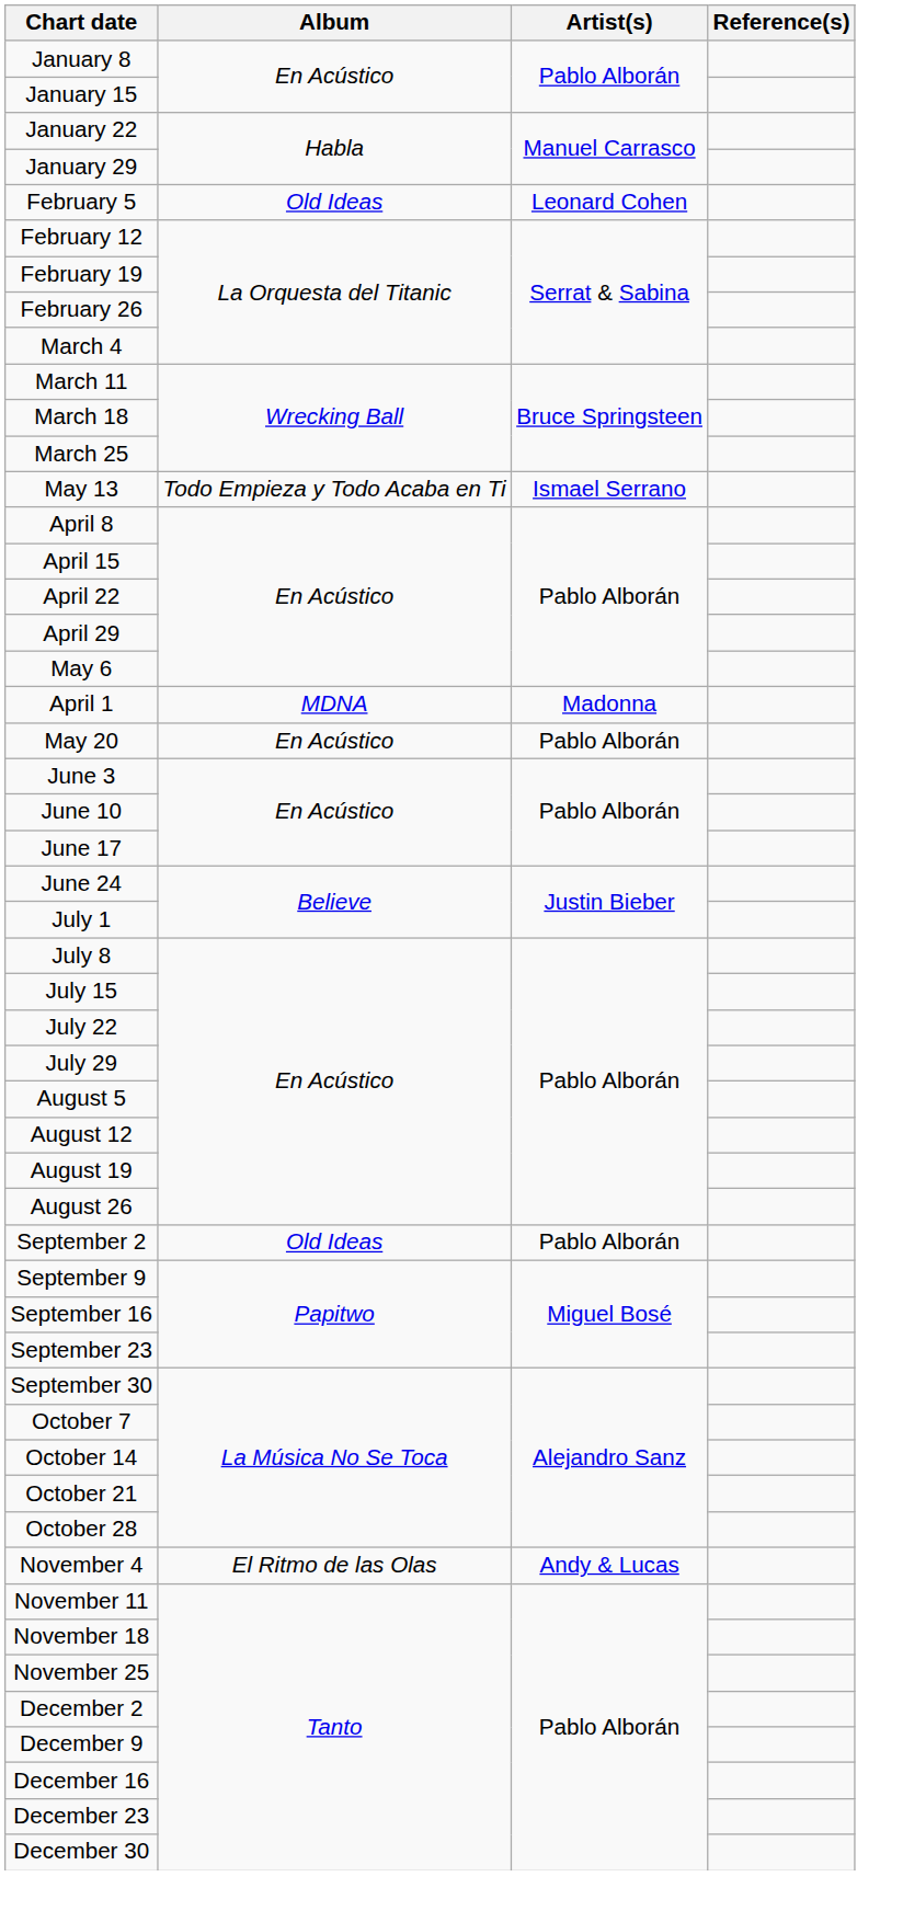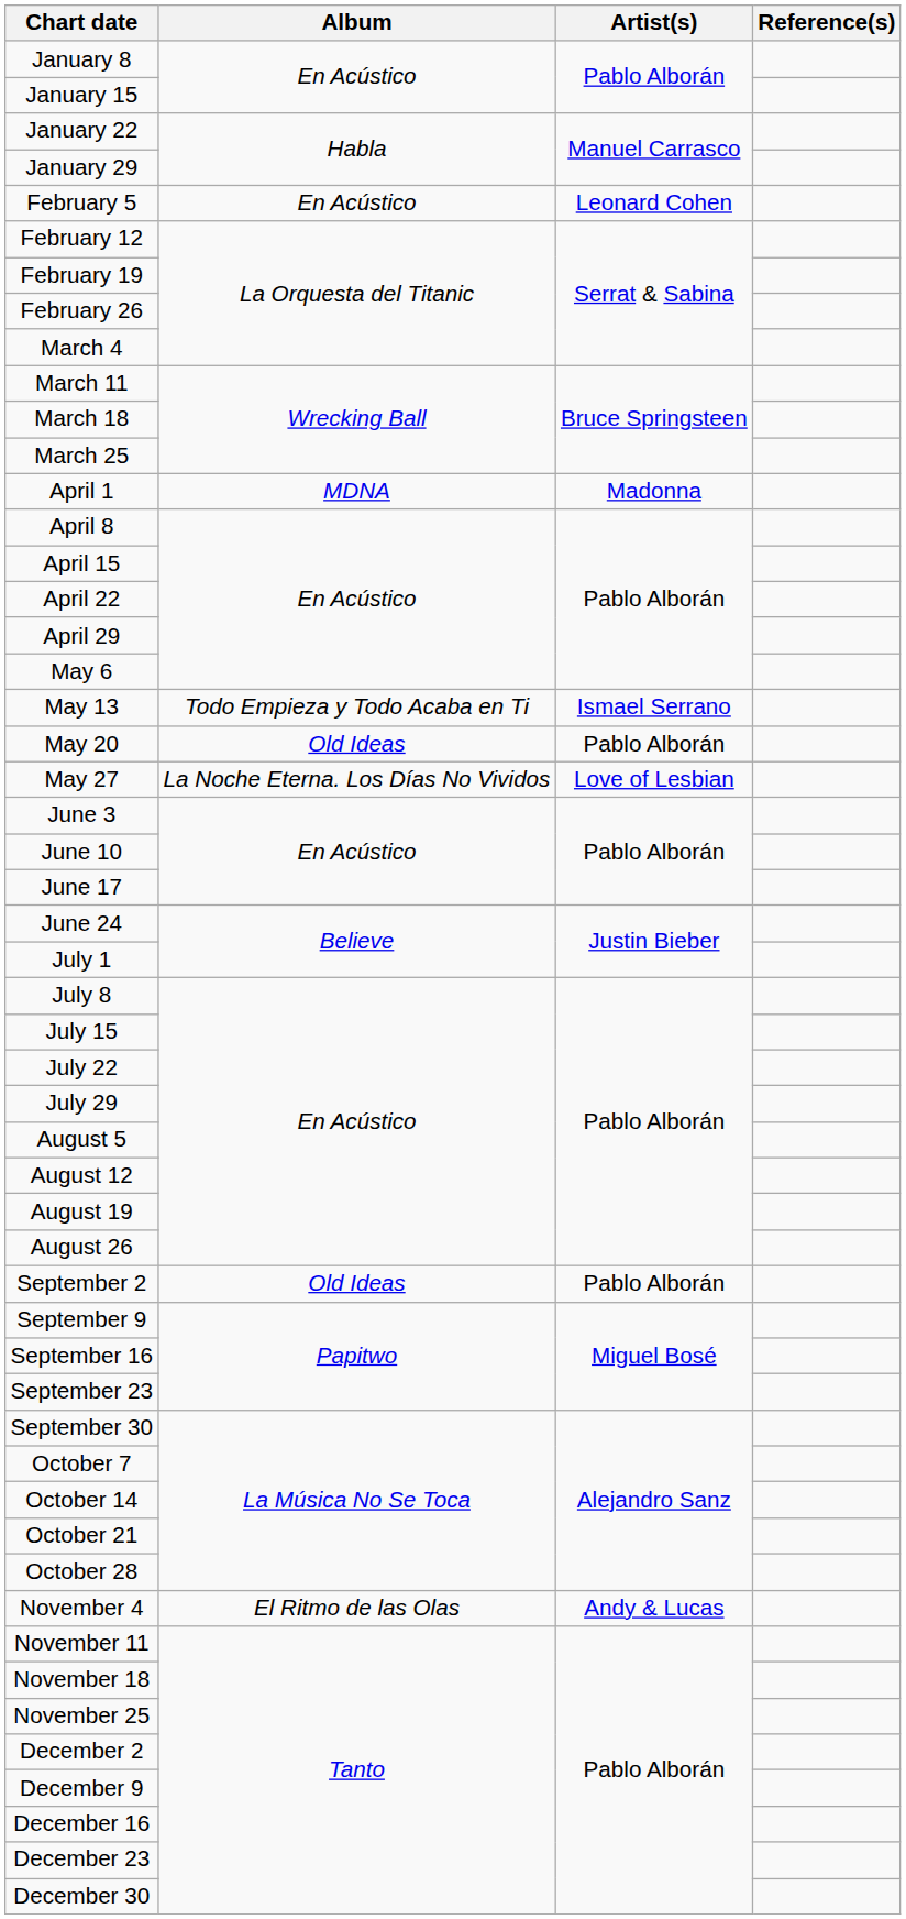February 5 | Album: Old Ideas -> En Acústico
rows swapped: April 1 <-> May 13
May 20 | Album: En Acústico -> Old Ideas
+ row: May 27 | La Noche Eterna. Los Días No Vividos | Love of Lesbian
